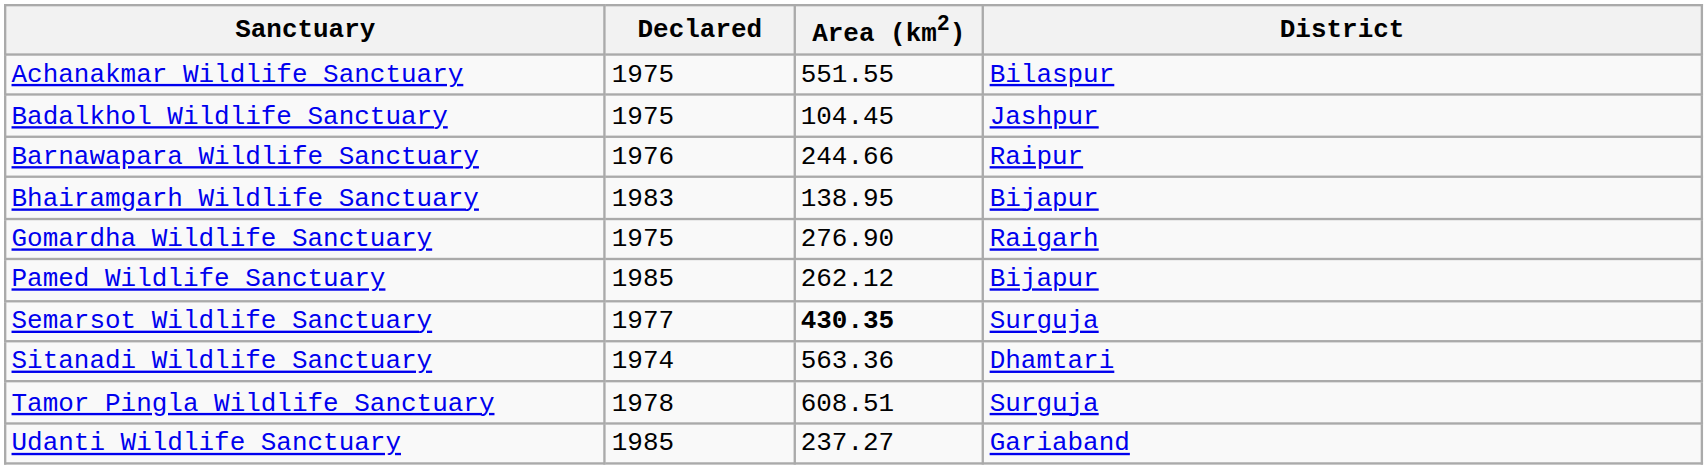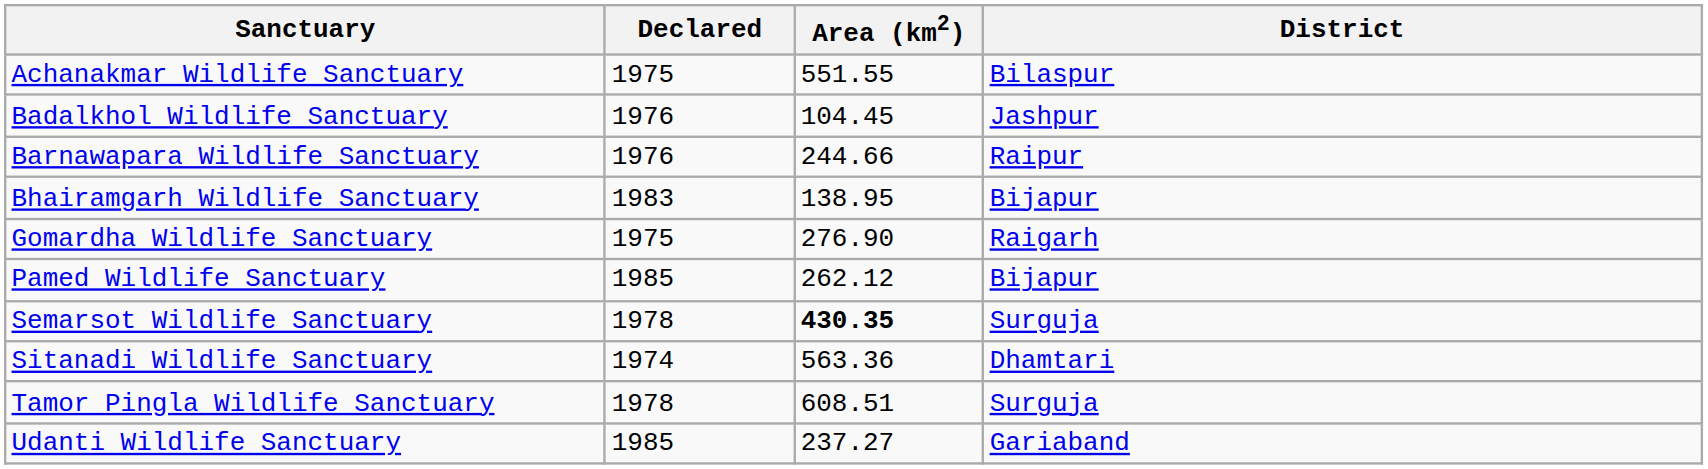Badalkhol Wildlife Sanctuary | Declared: 1975 -> 1976
Semarsot Wildlife Sanctuary | Declared: 1977 -> 1978
